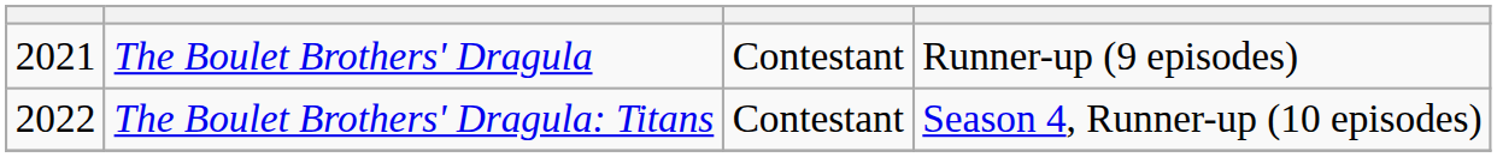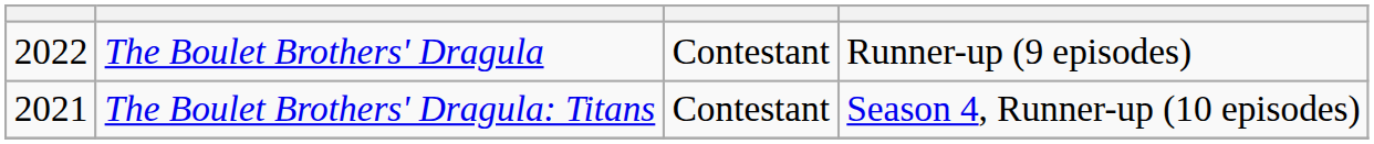The Boulet Brothers' Dragula | column 1: 2021 -> 2022
The Boulet Brothers' Dragula: Titans | column 1: 2022 -> 2021
